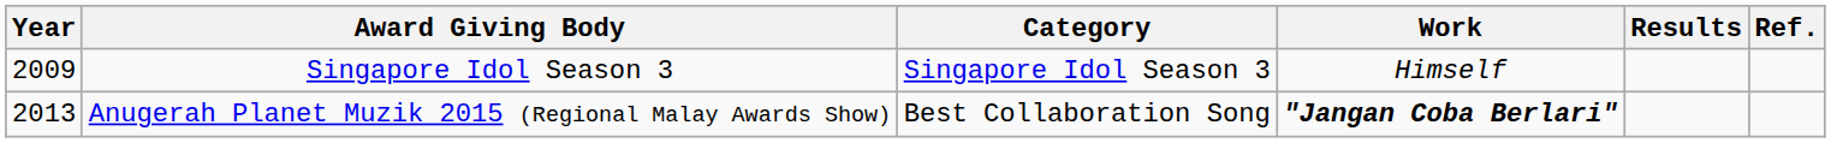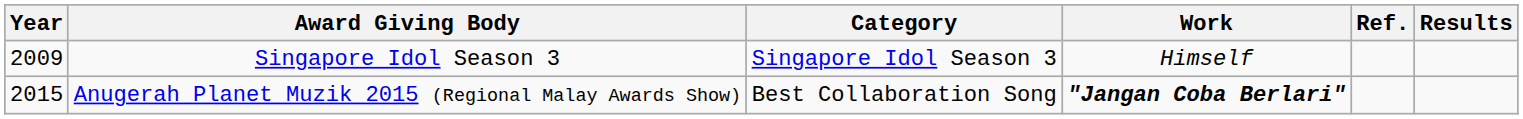columns swapped: Results <-> Ref.
Anugerah Planet Muzik 2015 (Regional Malay Awards Show) | Year: 2013 -> 2015
